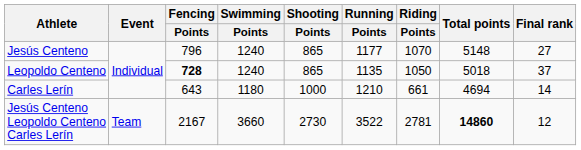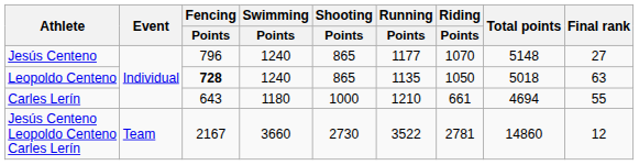Leopoldo Centeno | Final rank: 37 -> 63
Carles Lerín | Final rank: 14 -> 55
Jesús Centeno Leopoldo Centeno Carles Lerín | Total points: bold -> normal
